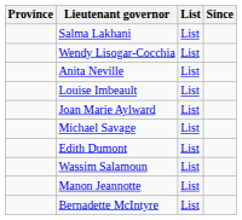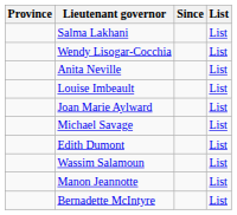columns swapped: Since <-> List
